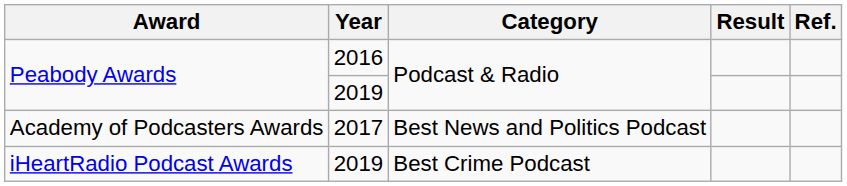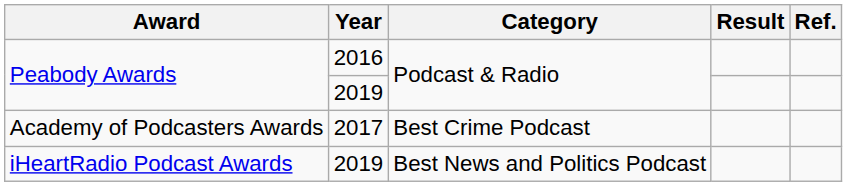Academy of Podcasters Awards | Category: Best News and Politics Podcast -> Best Crime Podcast
iHeartRadio Podcast Awards | Category: Best Crime Podcast -> Best News and Politics Podcast
